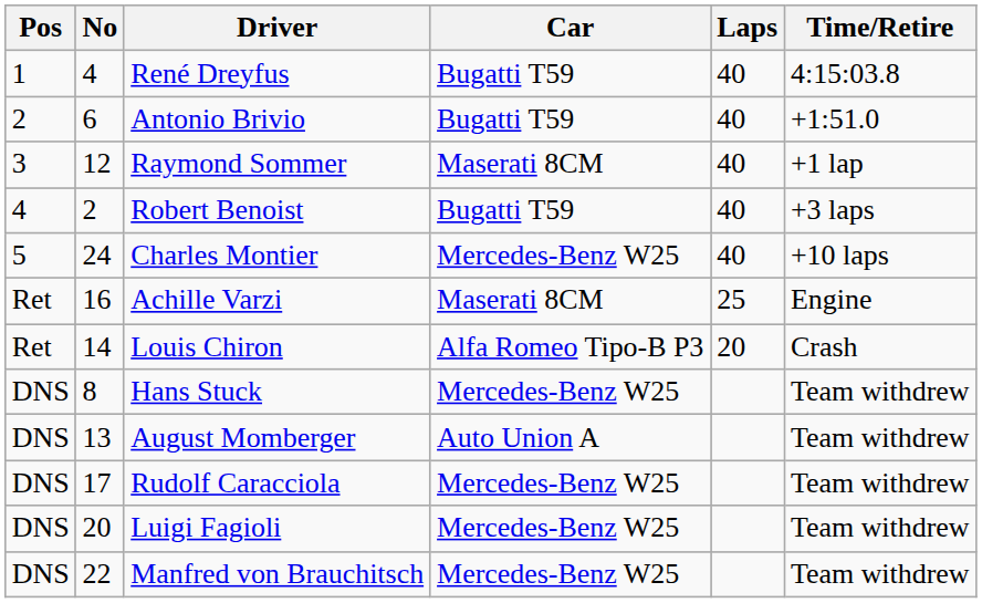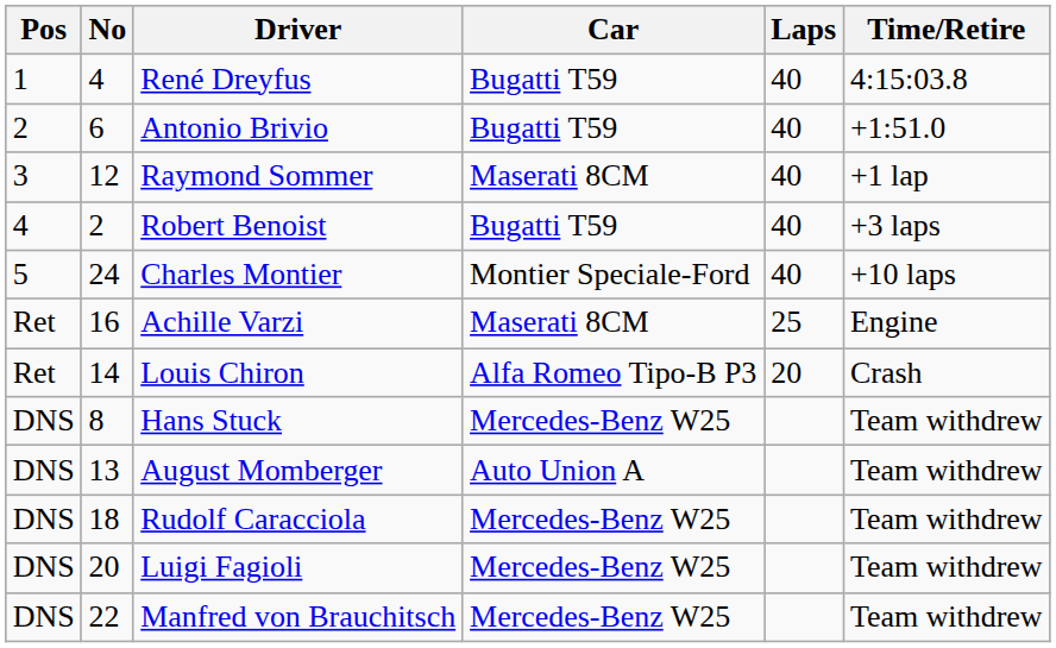Charles Montier | Car: Mercedes-Benz W25 -> Montier Speciale-Ford
Rudolf Caracciola | No: 17 -> 18
